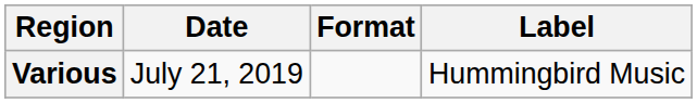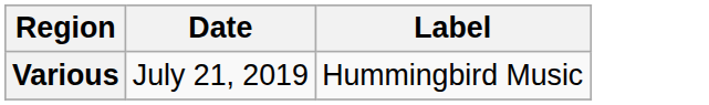- column: Format
